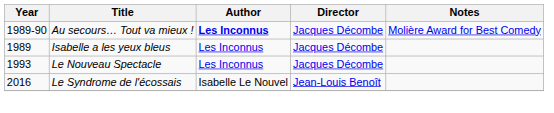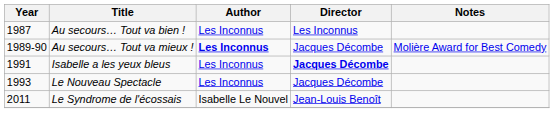+ row: 1987 | Au secours… Tout va bien ! | Les Inconnus | Les Inconnus
Isabelle a les yeux bleus | Year: 1989 -> 1991
Isabelle a les yeux bleus | Director: normal -> bold
Le Syndrome de l'écossais | Year: 2016 -> 2011
